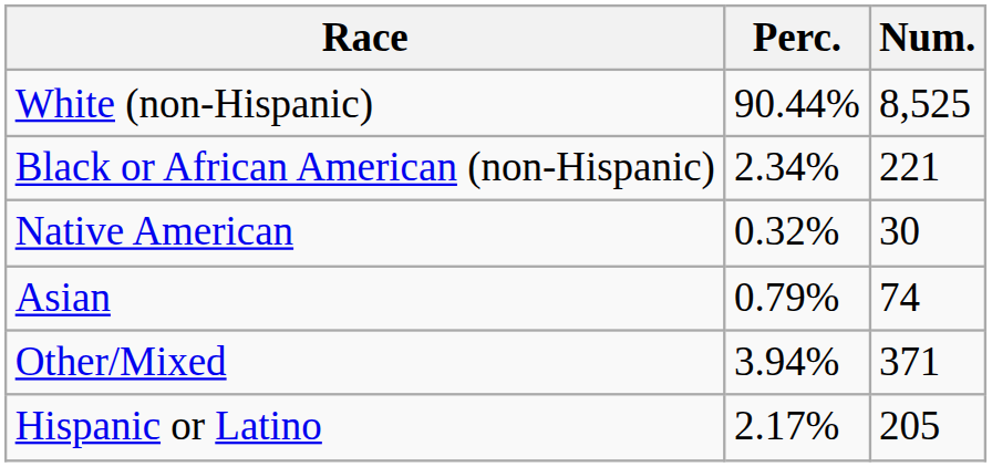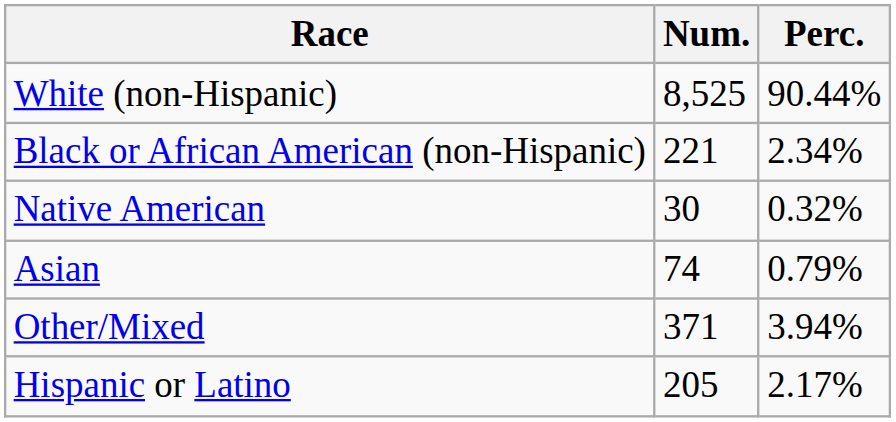columns swapped: Num. <-> Perc.
